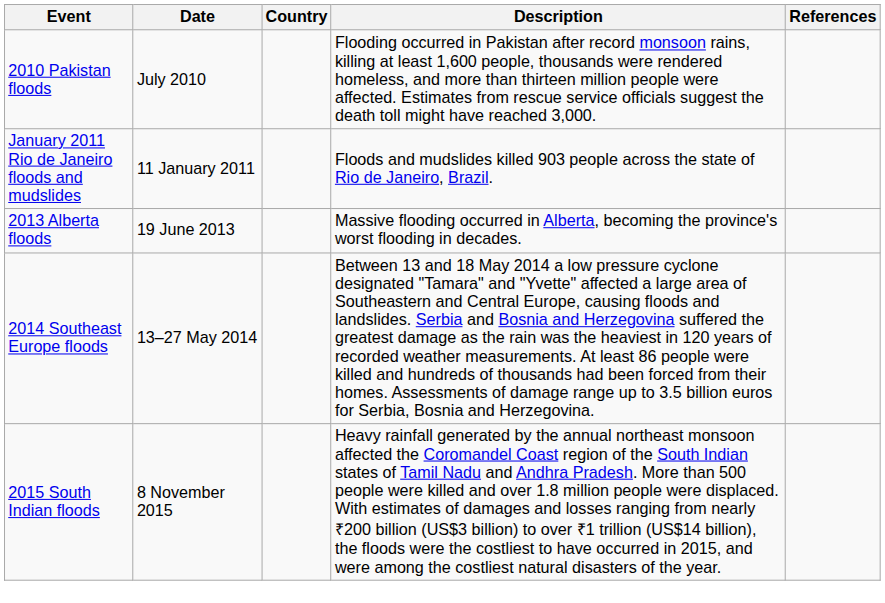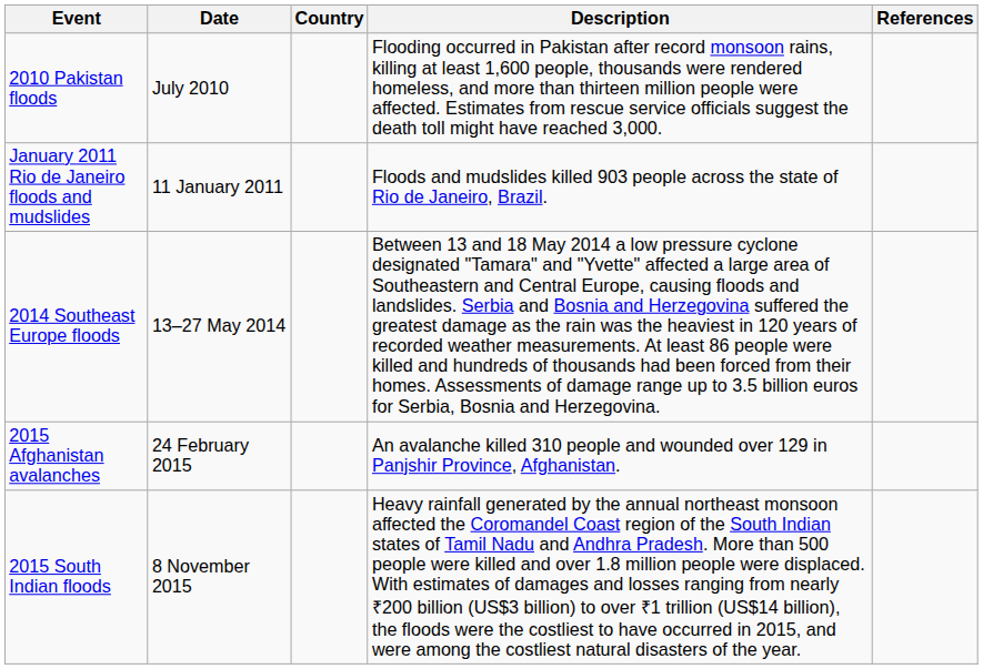- row: 2013 Alberta floods | 19 June 2013 | Massive flooding occurred in Alberta, becoming the province's worst flooding in decades.
+ row: 2015 Afghanistan avalanches | 24 February 2015 | An avalanche killed 310 people and wounded over 129 in Panjshir Province, Afghanistan.
